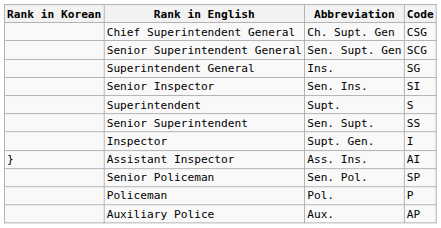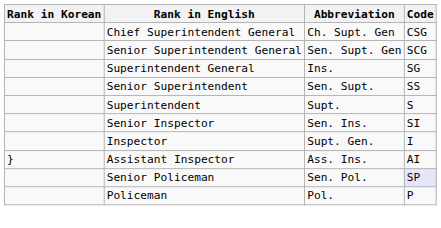rows swapped: Senior Superintendent <-> Senior Inspector
Senior Policeman | Code: no background -> lavender background
- row: Auxiliary Police | Aux. | AP
